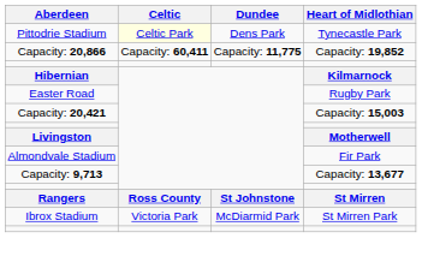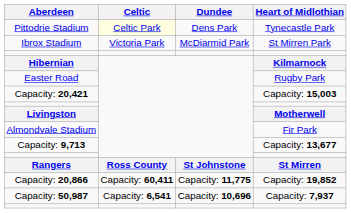rows swapped: Capacity: 20,866 <-> Ibrox Stadium
+ row: Capacity: 50,987 | Capacity: 6,541 | Capacity: 10,696 | Capacity: 7,937
